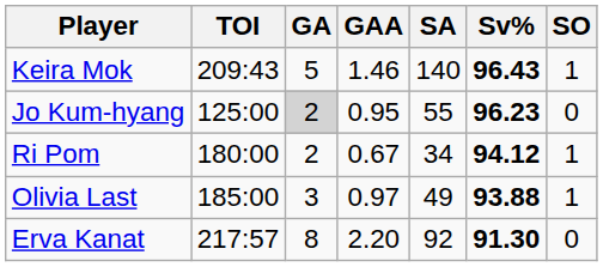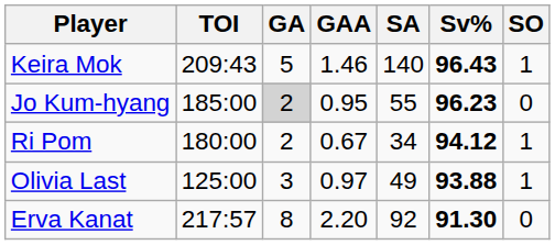Jo Kum-hyang | TOI: 125:00 -> 185:00
Olivia Last | TOI: 185:00 -> 125:00
